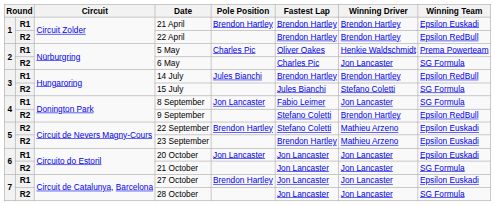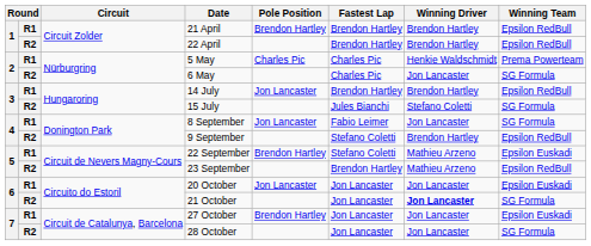21 April | Winning Team: Epsilon Euskadi -> Epsilon RedBull
5 May | Fastest Lap: Oliver Oakes -> Charles Pic
14 July | Pole Position: Jules Bianchi -> Jon Lancaster
22 September | column 2: R2 -> R1
23 September | Winning Team: Epsilon Euskadi -> Epsilon RedBull
21 October | Winning Driver: normal -> bold
